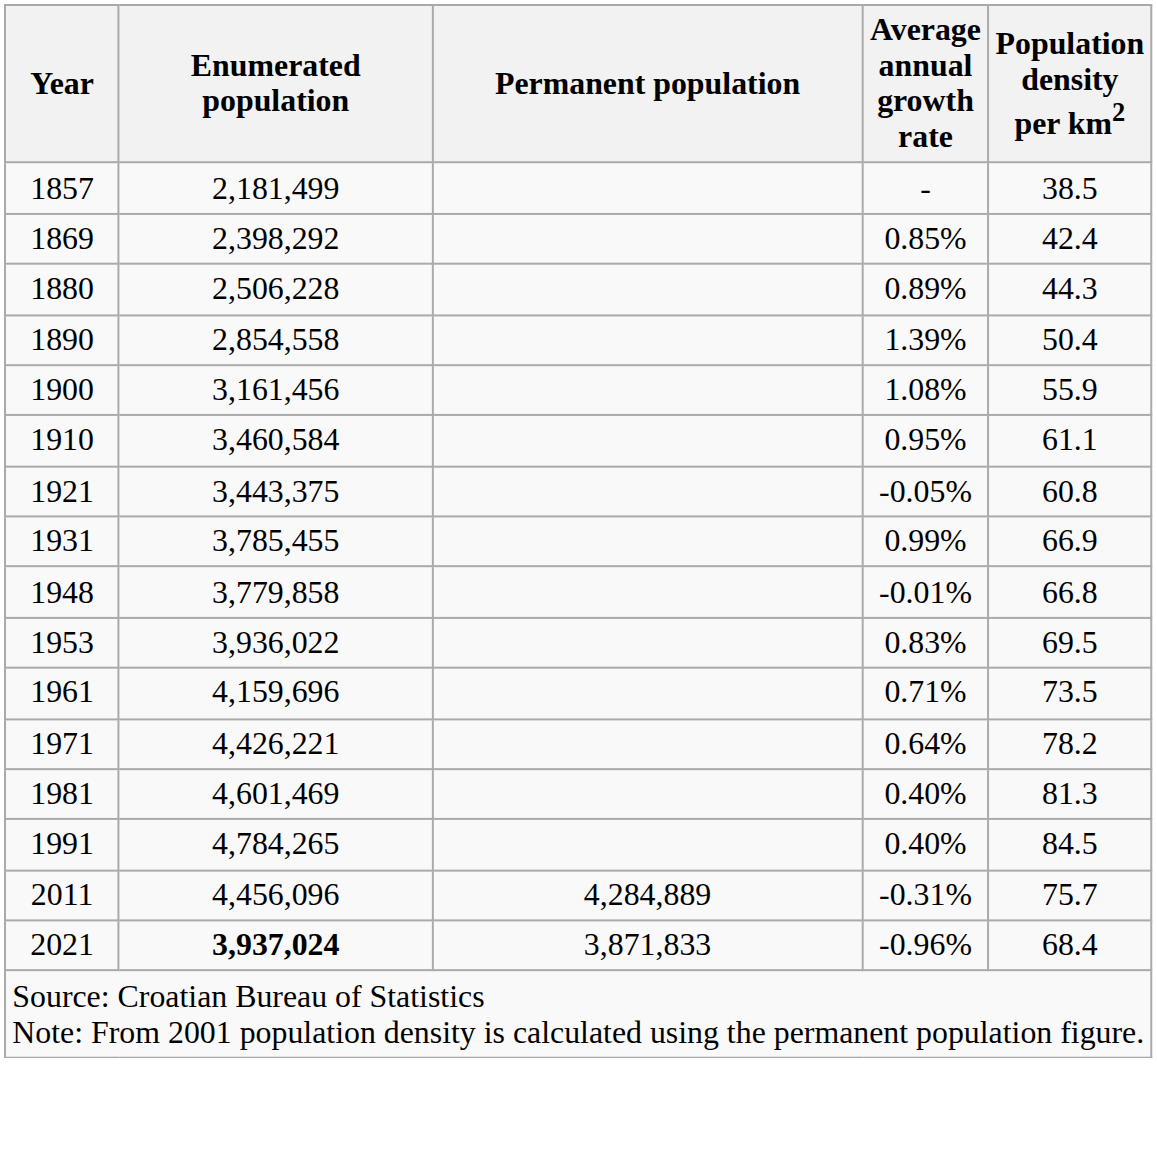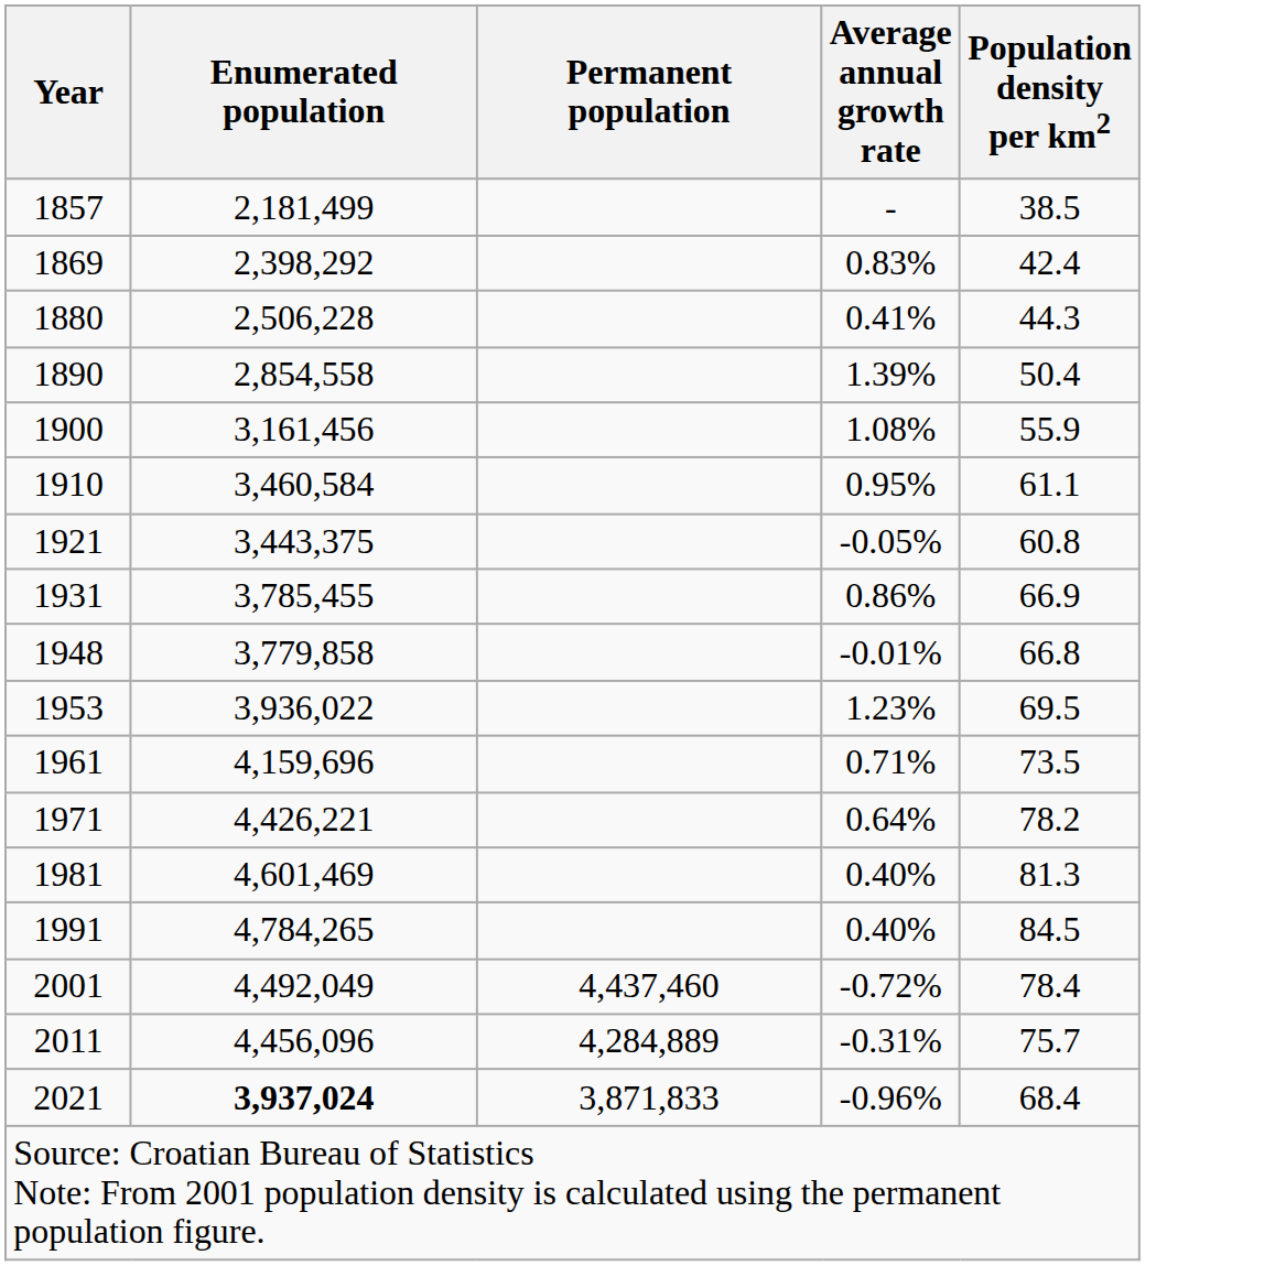1869 | Average annual growth rate: 0.85% -> 0.83%
1880 | Average annual growth rate: 0.89% -> 0.41%
1931 | Average annual growth rate: 0.99% -> 0.86%
1953 | Average annual growth rate: 0.83% -> 1.23%
+ row: 2001 | 4,492,049 | 4,437,460 | -0.72% | 78.4
